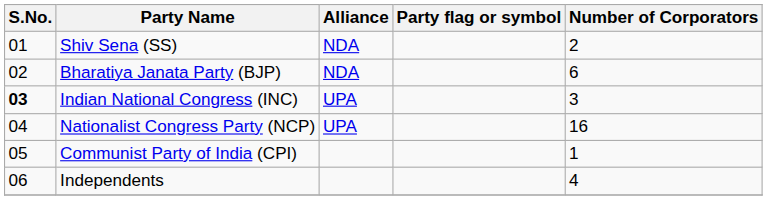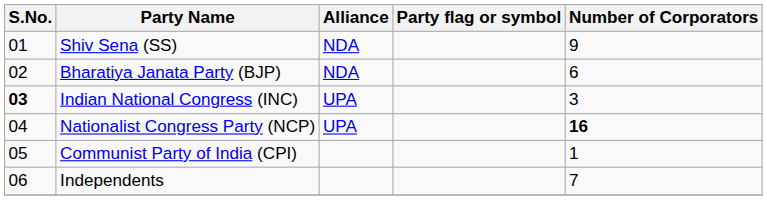Shiv Sena (SS) | Number of Corporators: 2 -> 9
Nationalist Congress Party (NCP) | Number of Corporators: normal -> bold
Independents | Number of Corporators: 4 -> 7
